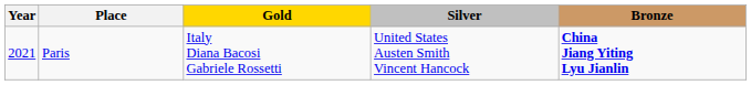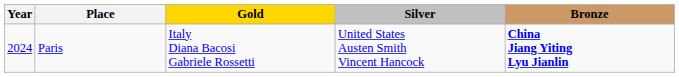Paris | Year: 2021 -> 2024
